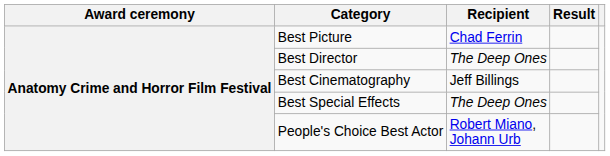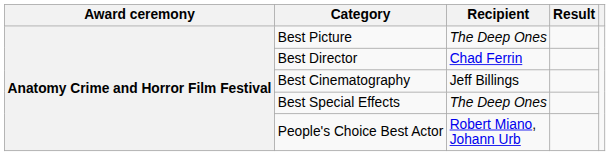Best Picture | Recipient: Chad Ferrin -> The Deep Ones
Best Director | Recipient: The Deep Ones -> Chad Ferrin
